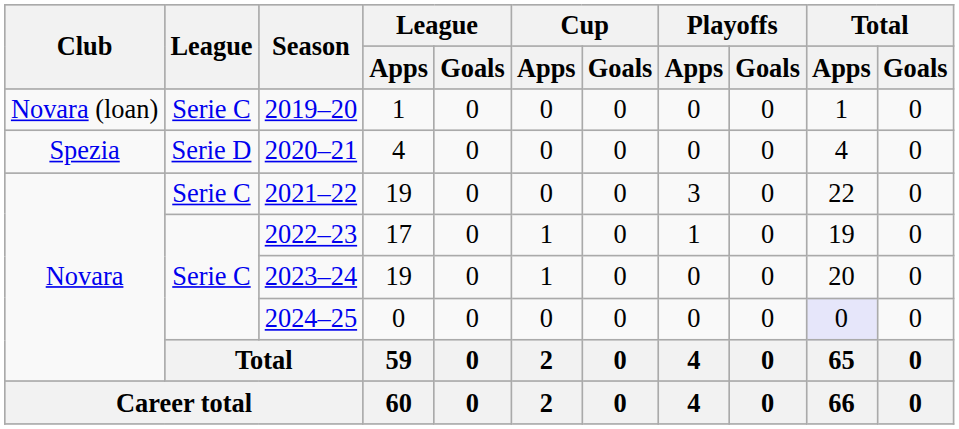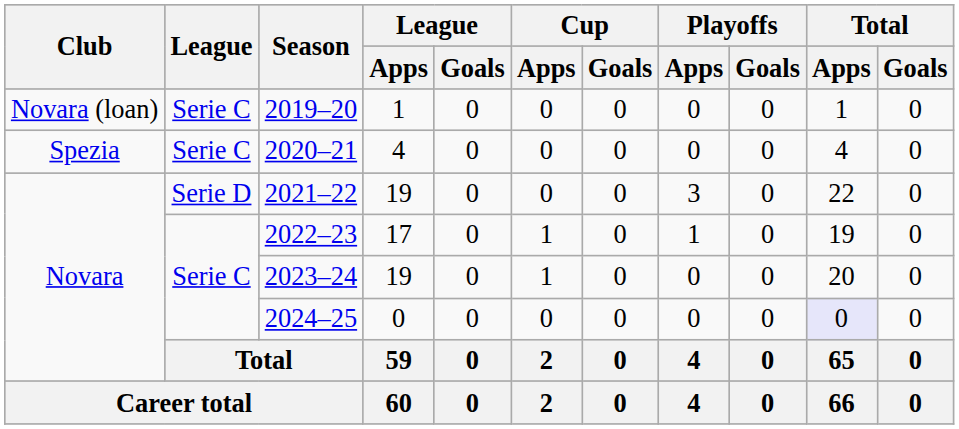2020–21 | League: Serie D -> Serie C
2021–22 | League: Serie C -> Serie D
